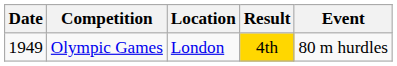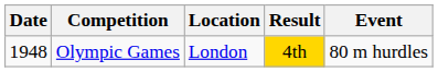Olympic Games | Date: 1949 -> 1948
